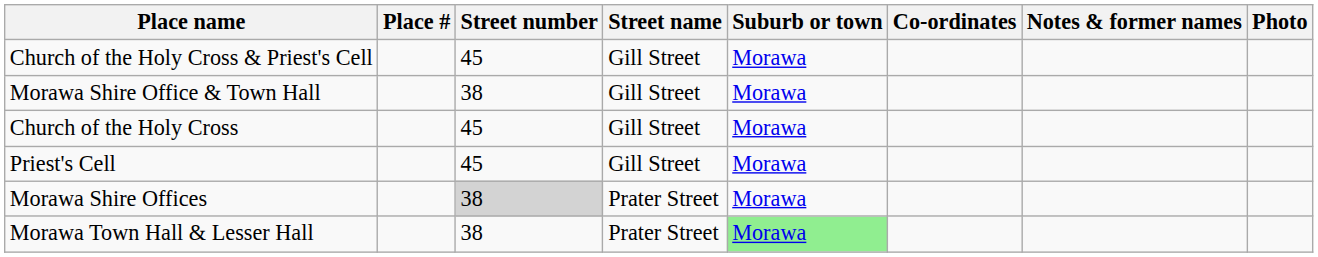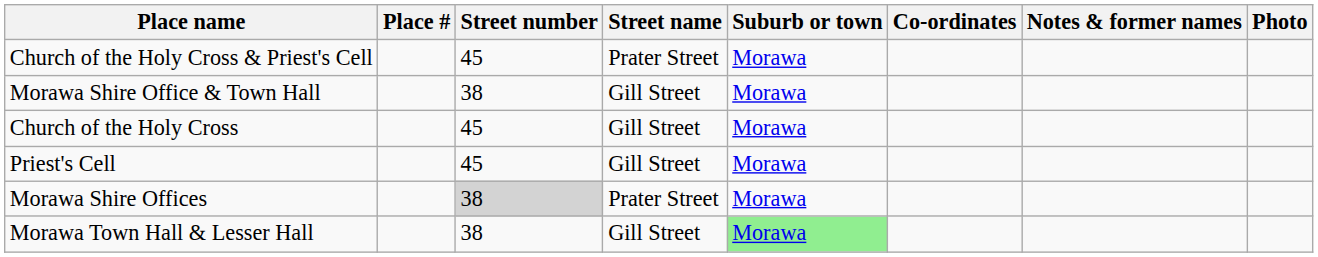Church of the Holy Cross & Priest's Cell | Street name: Gill Street -> Prater Street
Morawa Town Hall & Lesser Hall | Street name: Prater Street -> Gill Street
